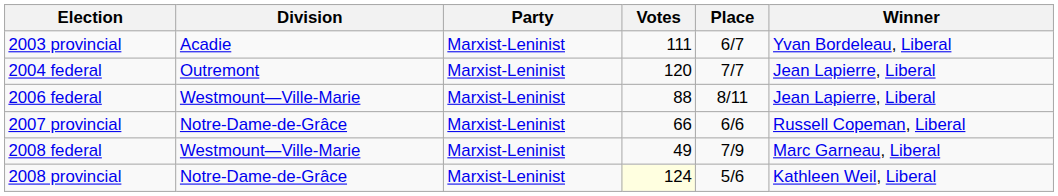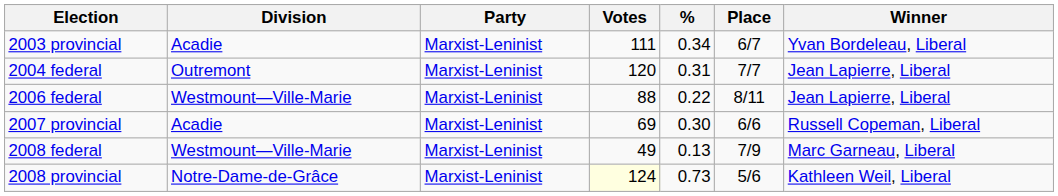+ column: % | 0.34 | 0.31 | 0.22 | 0.30 | 0.13 | 0.73
2007 provincial | Division: Notre-Dame-de-Grâce -> Acadie
2007 provincial | Votes: 66 -> 69
